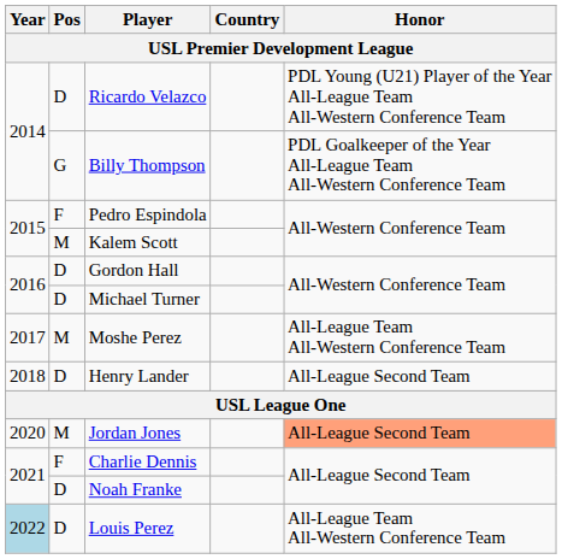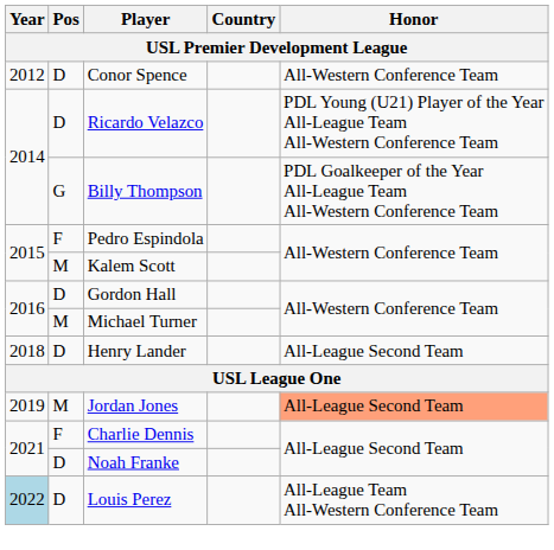+ row: 2012 | D | Conor Spence | All-Western Conference Team
Michael Turner | Pos: D -> M
- row: 2017 | M | Moshe Perez | All-League Team All-Western Conference Team
Jordan Jones | Year: 2020 -> 2019
